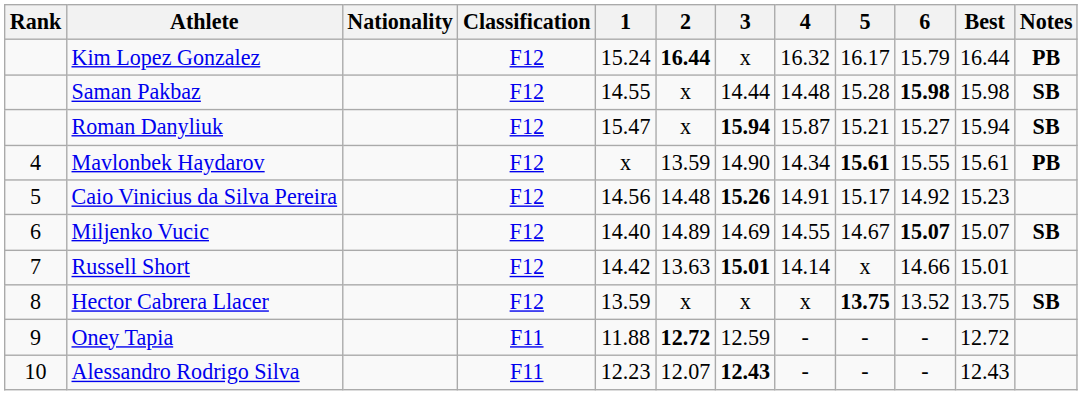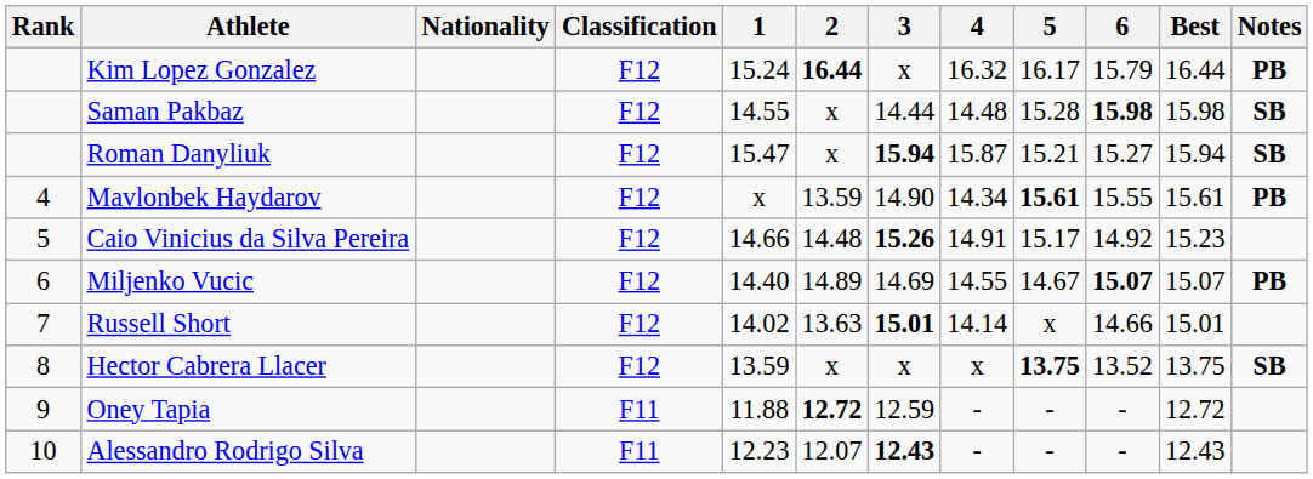Caio Vinicius da Silva Pereira | 1: 14.56 -> 14.66
Miljenko Vucic | Notes: SB -> PB
Russell Short | 1: 14.42 -> 14.02
